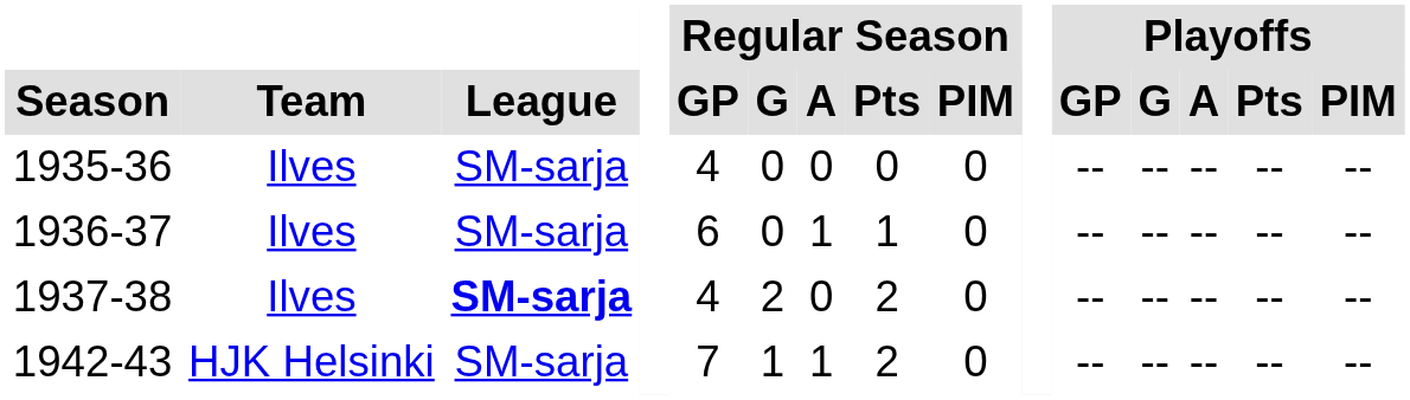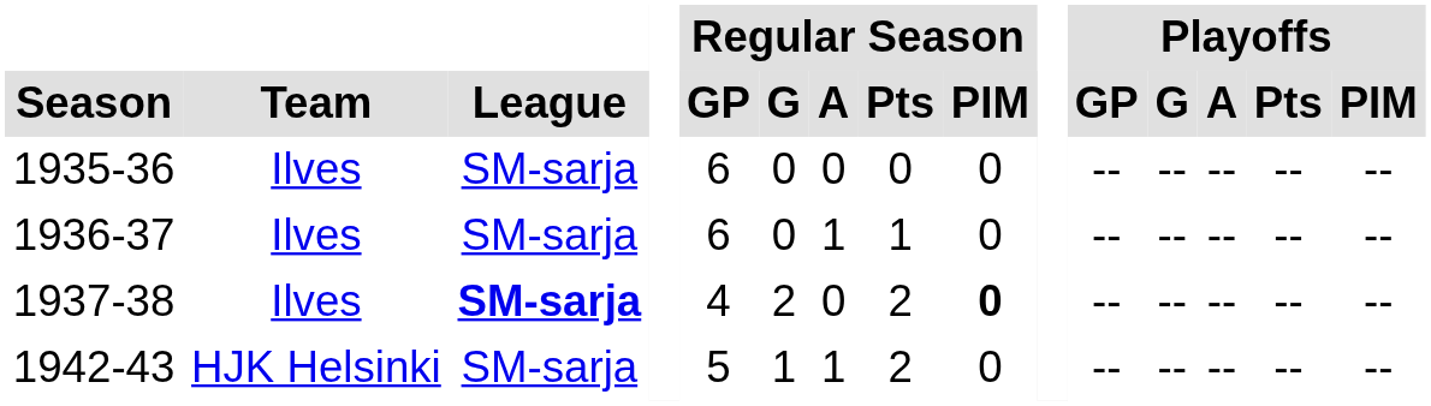1935-36 | Regular Season / GP: 4 -> 6
1937-38 | Regular Season / PIM: normal -> bold
1942-43 | Regular Season / GP: 7 -> 5
